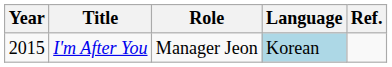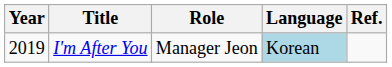I'm After You | Year: 2015 -> 2019
